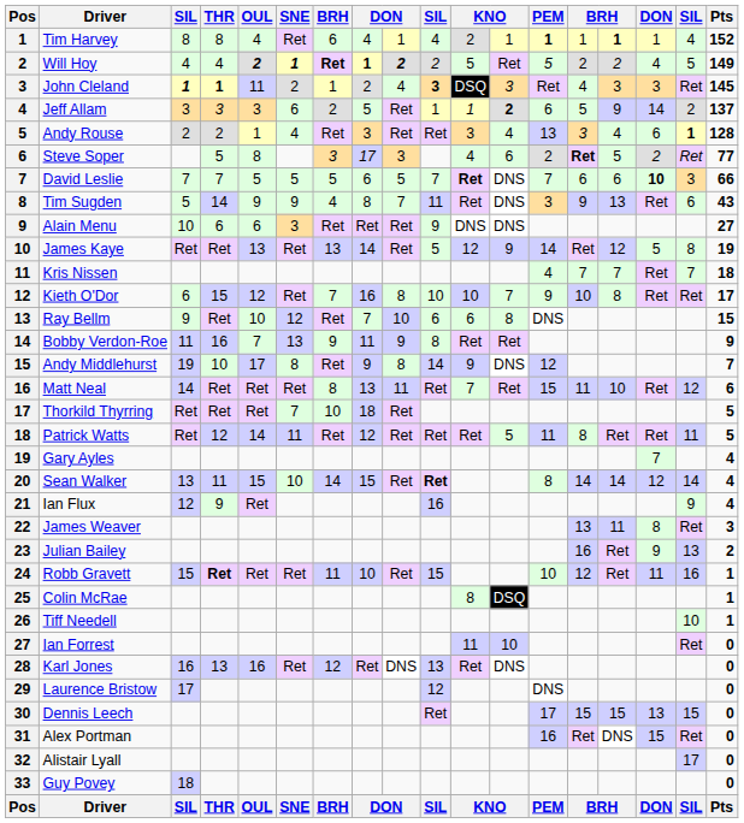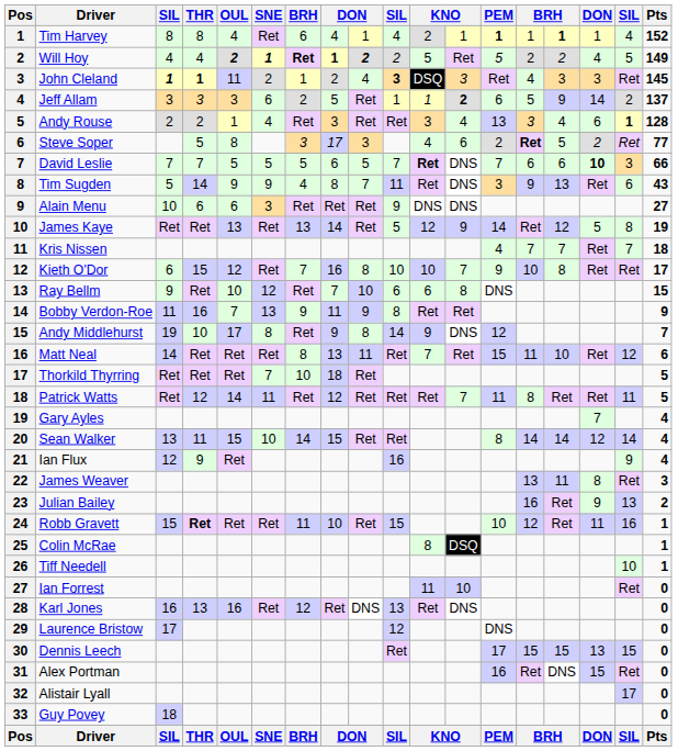Patrick Watts | column 12: 5 -> 7
Sean Walker | column 10: bold -> normal
